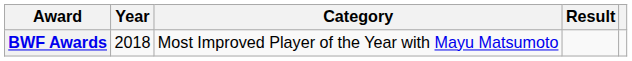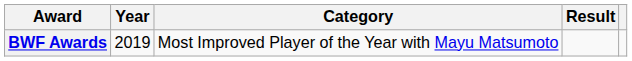BWF Awards | Year: 2018 -> 2019
